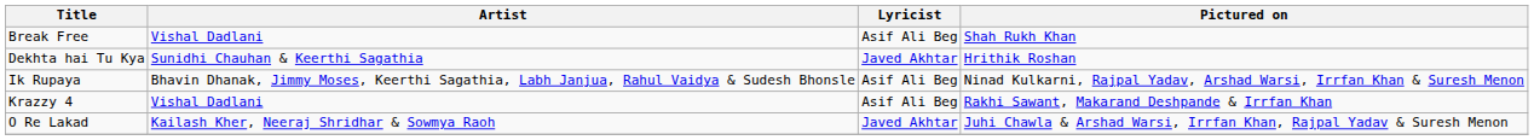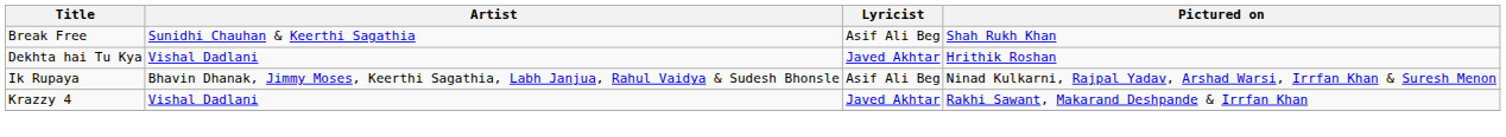Break Free | Artist: Vishal Dadlani -> Sunidhi Chauhan & Keerthi Sagathia
Dekhta hai Tu Kya | Artist: Sunidhi Chauhan & Keerthi Sagathia -> Vishal Dadlani
Krazzy 4 | Lyricist: Asif Ali Beg -> Javed Akhtar
- row: O Re Lakad | Kailash Kher, Neeraj Shridhar & Sowmya Raoh | Javed Akhtar | Juhi Chawla & Arshad Warsi, Irrfan Khan, Rajpal Yadav & Suresh Menon
